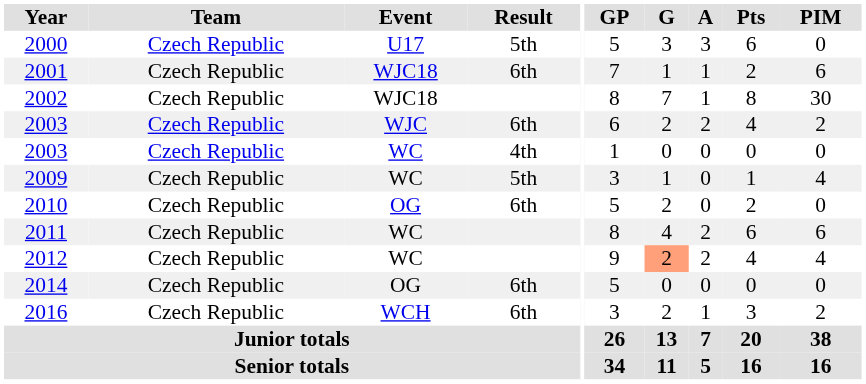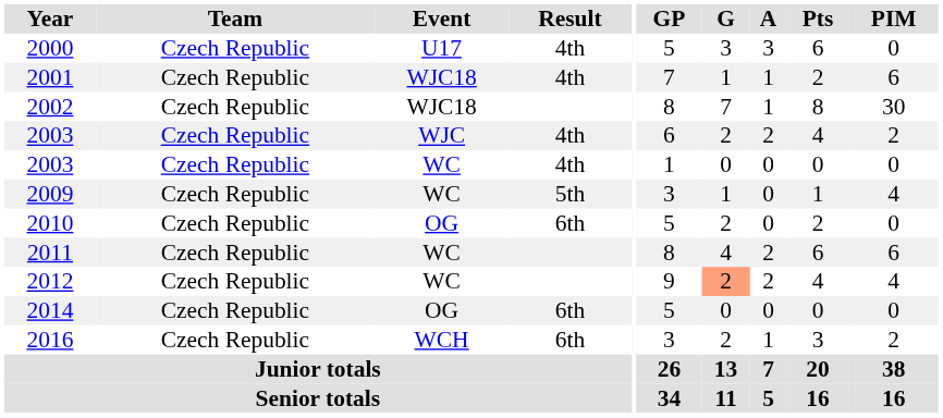2000 | Result: 5th -> 4th
2001 | Result: 6th -> 4th
2003 / WJC | Result: 6th -> 4th
